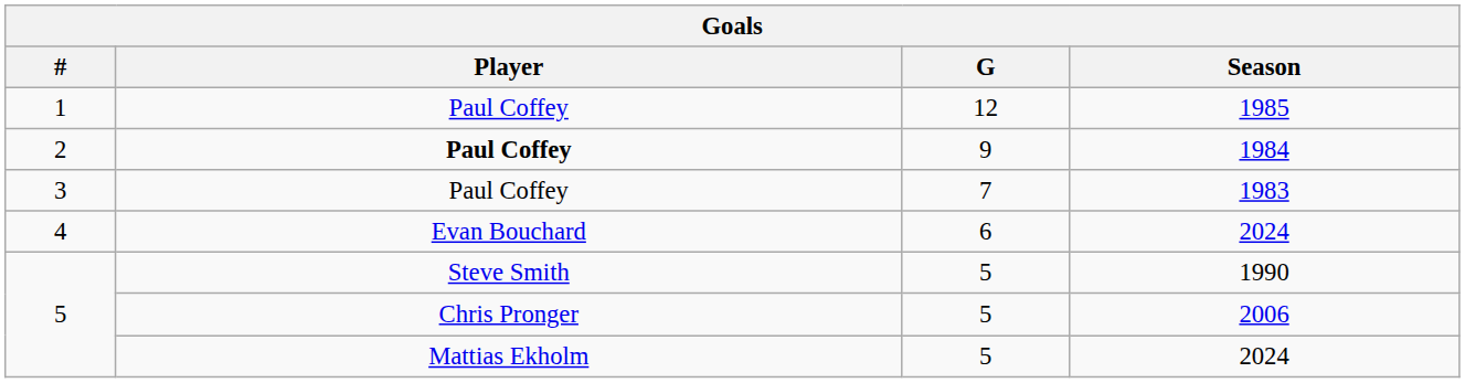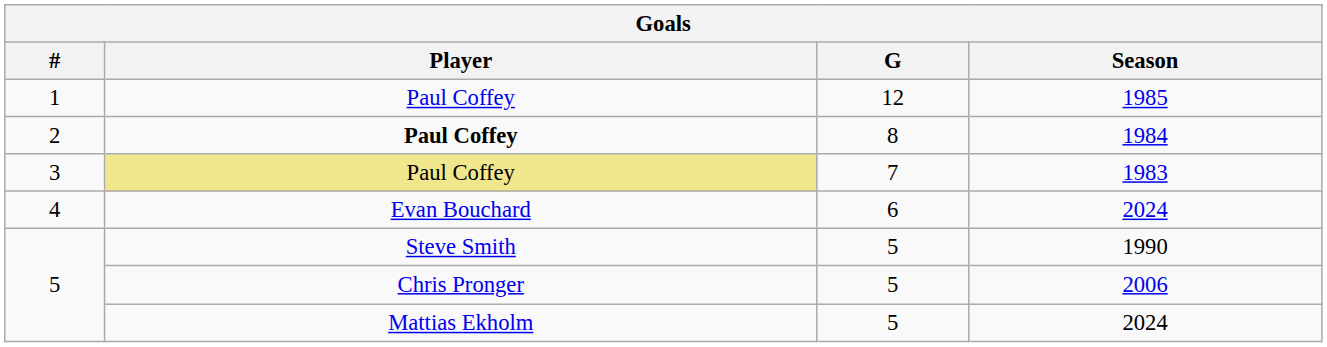1984 | G: 9 -> 8
1983 | Player: no background -> khaki background
